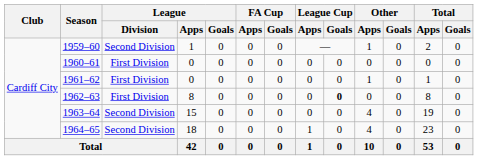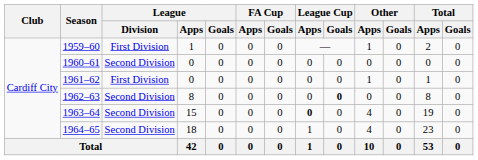1959–60 | League / Division: Second Division -> First Division
1960–61 | League / Division: First Division -> Second Division
1962–63 | League / Division: First Division -> Second Division
1963–64 | League Cup / Apps: normal -> bold
